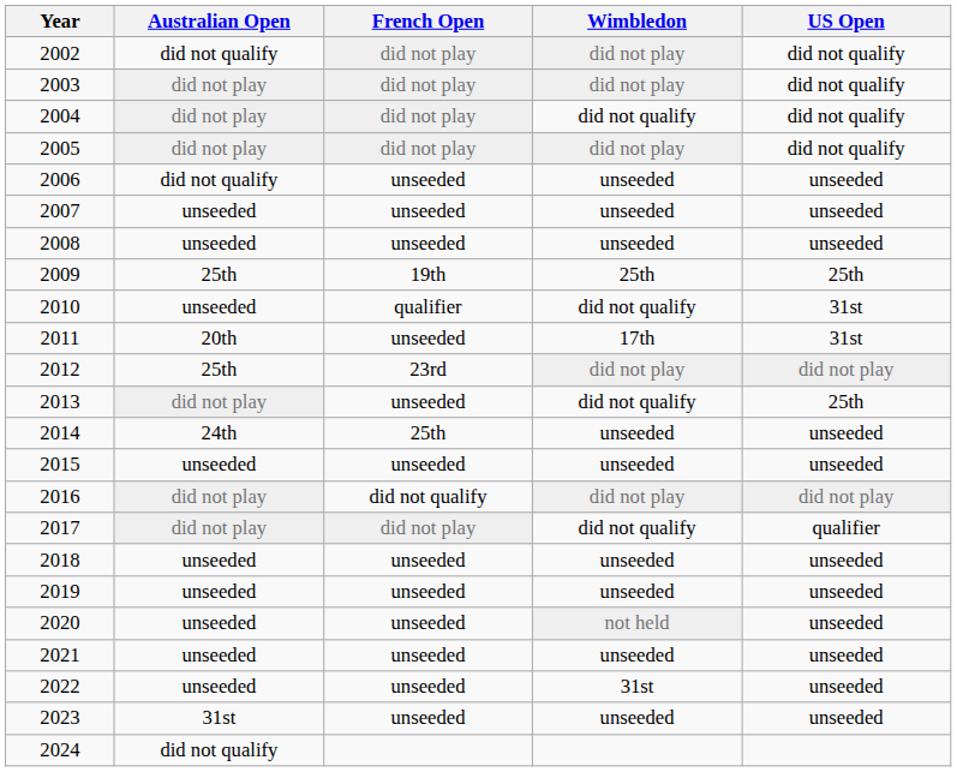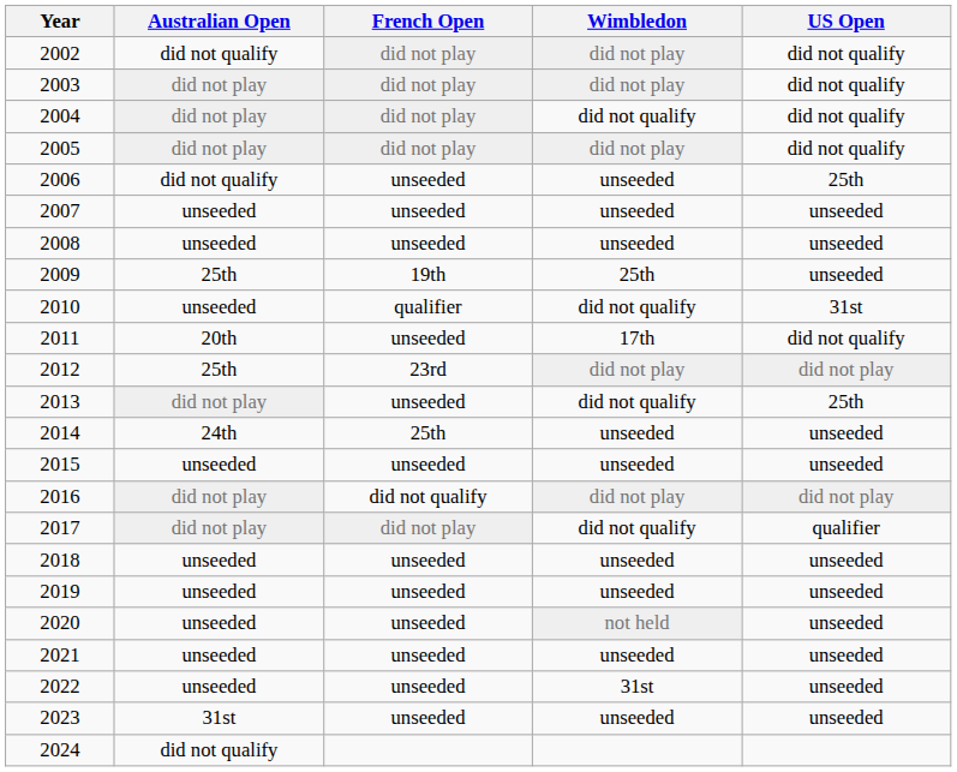2006 | US Open: unseeded -> 25th
2009 | US Open: 25th -> unseeded
2011 | US Open: 31st -> did not qualify
